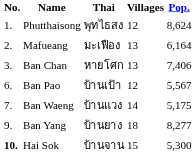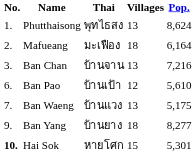Phutthaisong | Villages: 12 -> 13
Mafueang | Villages: 13 -> 18
Ban Chan | Thai: หายโศก -> บ้านจาน
Ban Chan | Pop.: 7,406 -> 7,216
Ban Pao | Pop.: 5,567 -> 5,610
Ban Waeng | Villages: 14 -> 13
Hai Sok | Thai: บ้านจาน -> หายโศก
Hai Sok | Pop.: 5,300 -> 5,301
